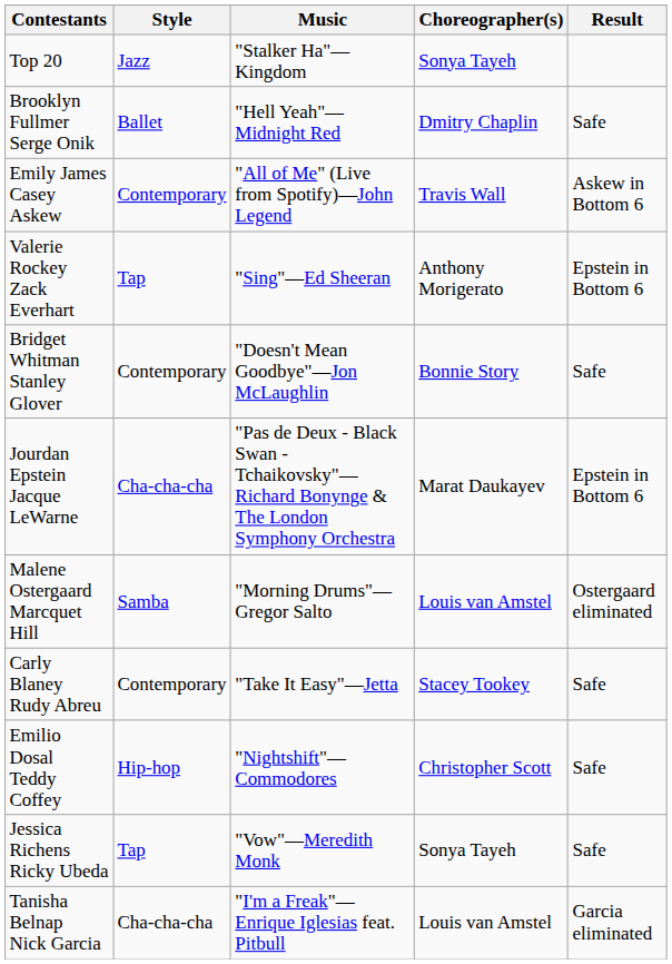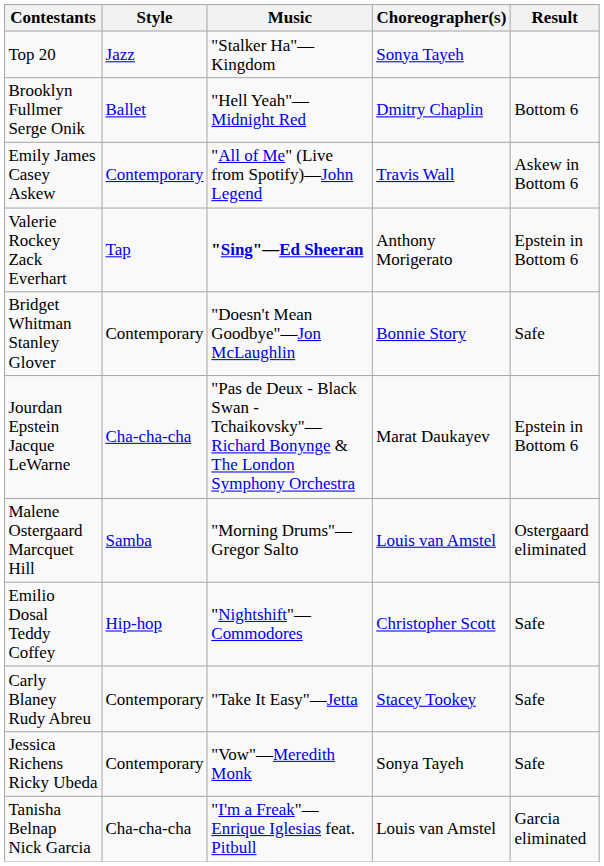Brooklyn Fullmer Serge Onik | Result: Safe -> Bottom 6
Valerie Rockey Zack Everhart | Music: normal -> bold
rows swapped: Carly Blaney Rudy Abreu <-> Emilio Dosal Teddy Coffey
Jessica Richens Ricky Ubeda | Style: Tap -> Contemporary
